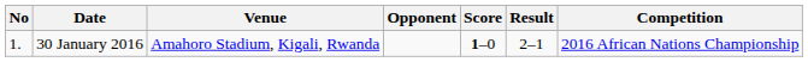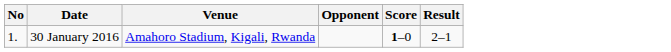- column: Competition | 2016 African Nations Championship
